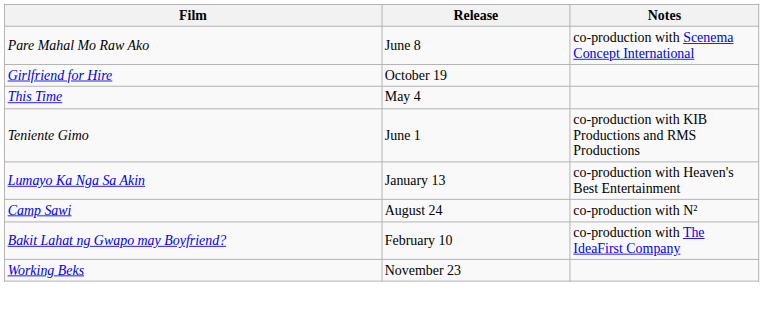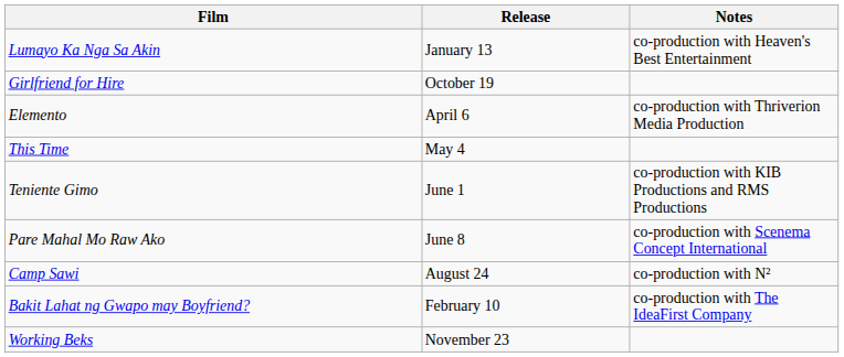rows swapped: Lumayo Ka Nga Sa Akin <-> Pare Mahal Mo Raw Ako
+ row: Elemento | April 6 | co-production with Thriverion Media Production
